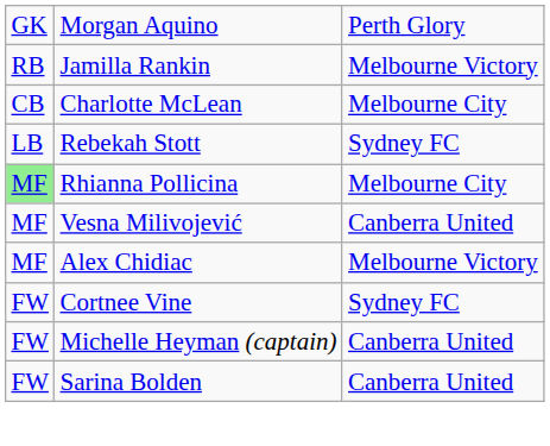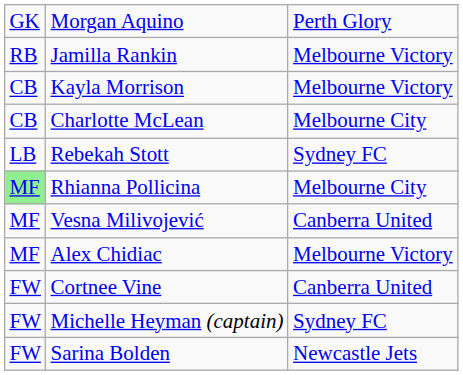+ row: CB | Kayla Morrison | Melbourne Victory
Cortnee Vine | column 3: Sydney FC -> Canberra United
Michelle Heyman (captain) | column 3: Canberra United -> Sydney FC
Sarina Bolden | column 3: Canberra United -> Newcastle Jets
